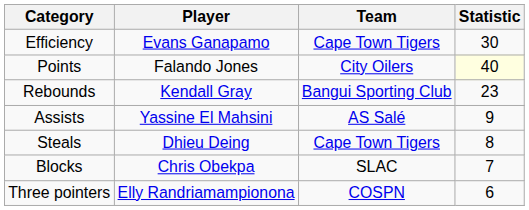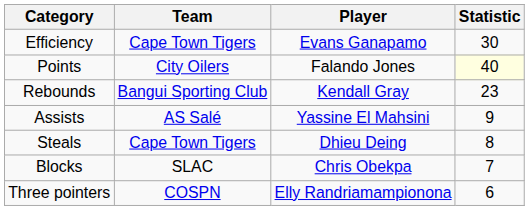columns swapped: Player <-> Team
